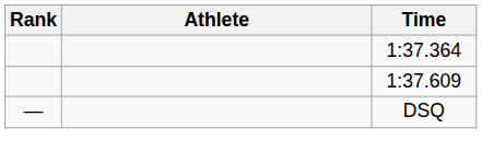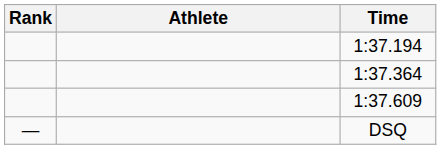+ row: 1:37.194
